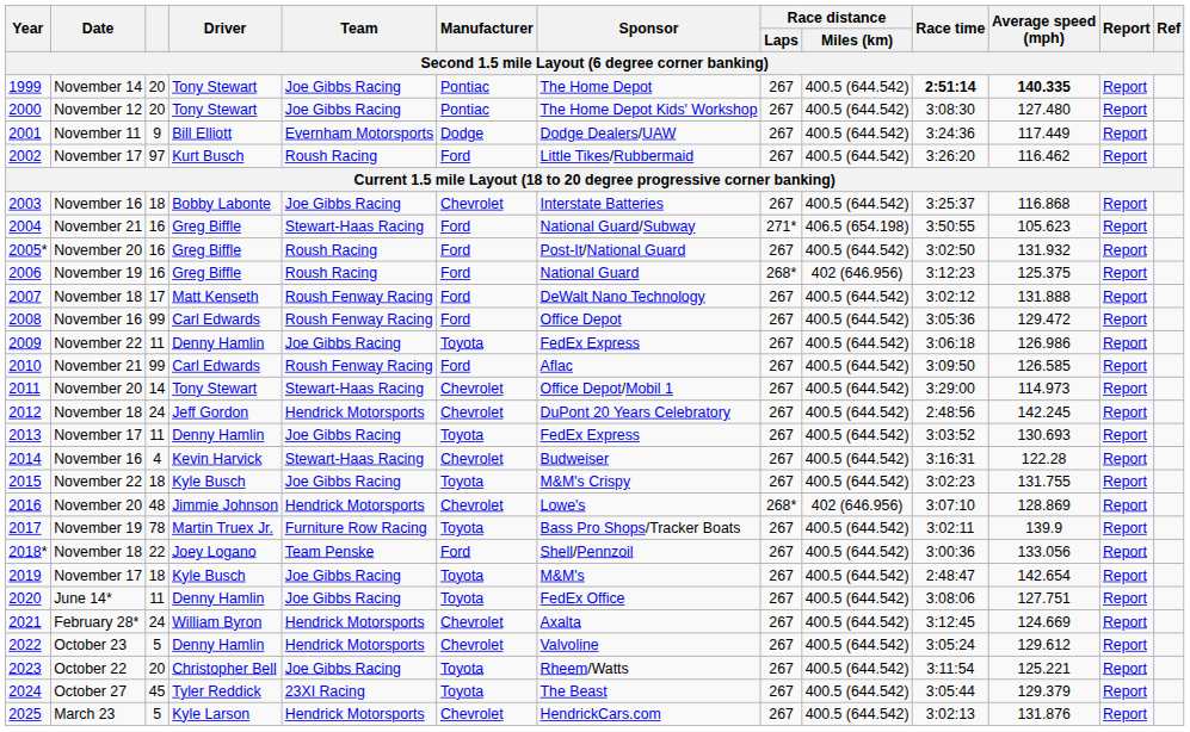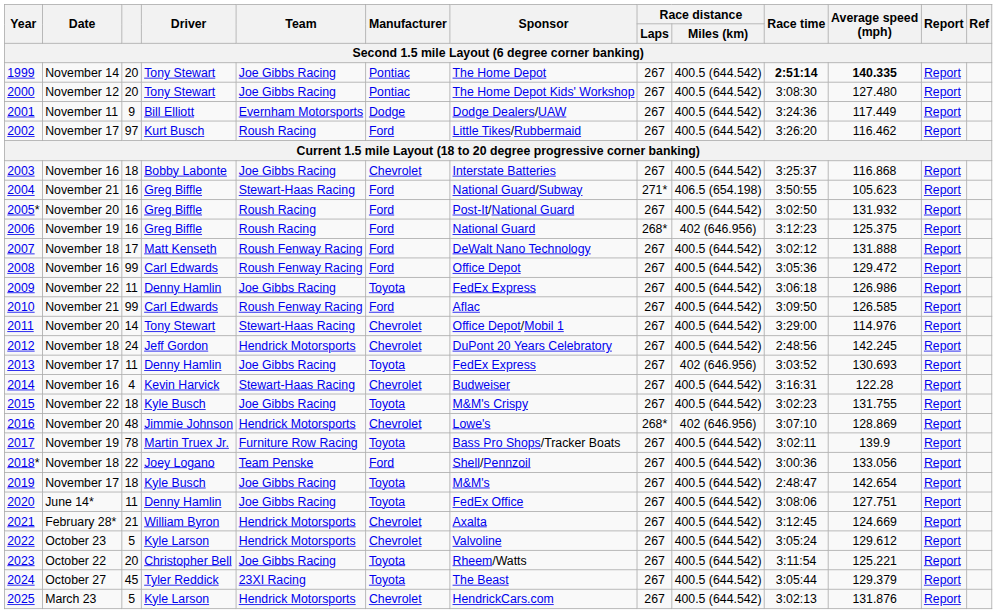2011 | Average speed (mph): 114.973 -> 114.976
2013 | Race distance / Miles (km): 400.5 (644.542) -> 402 (646.956)
2021 | column 3: 24 -> 21
2022 | Driver: Denny Hamlin -> Kyle Larson
